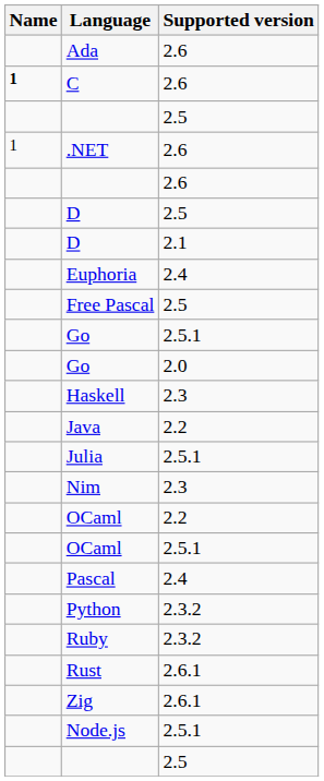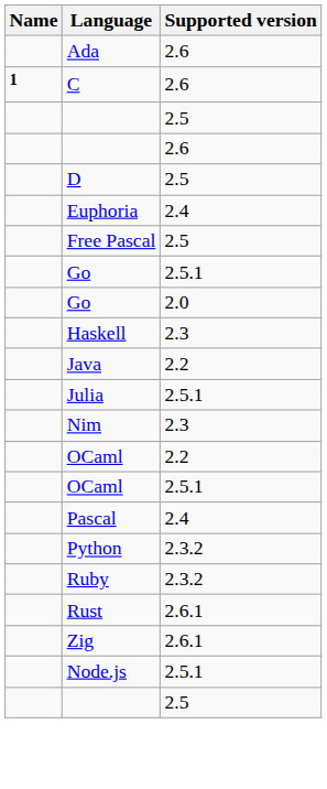- row: 1 | .NET | 2.6
- row: D | 2.1
